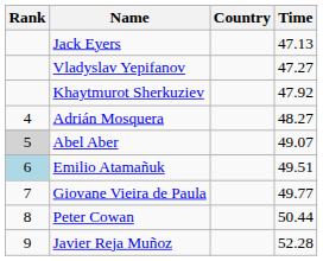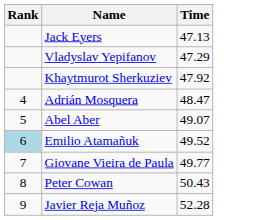- column: Country
Vladyslav Yepifanov | Time: 47.27 -> 47.29
Adrián Mosquera | Time: 48.27 -> 48.47
Abel Aber | Rank: lightgrey background -> no background
Emilio Atamañuk | Time: 49.51 -> 49.52
Peter Cowan | Time: 50.44 -> 50.43
